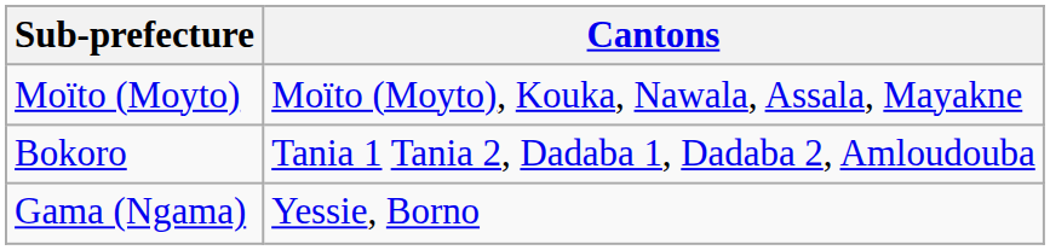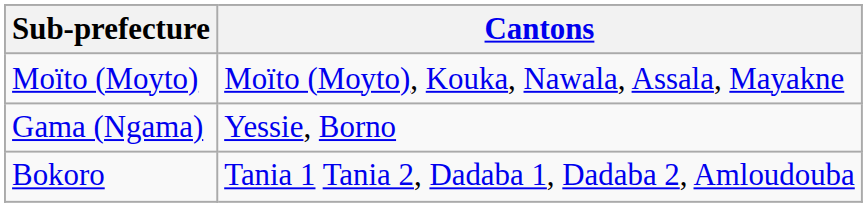rows swapped: Bokoro <-> Gama (Ngama)
